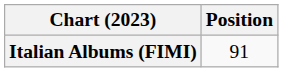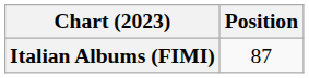Italian Albums (FIMI) | Position: 91 -> 87
